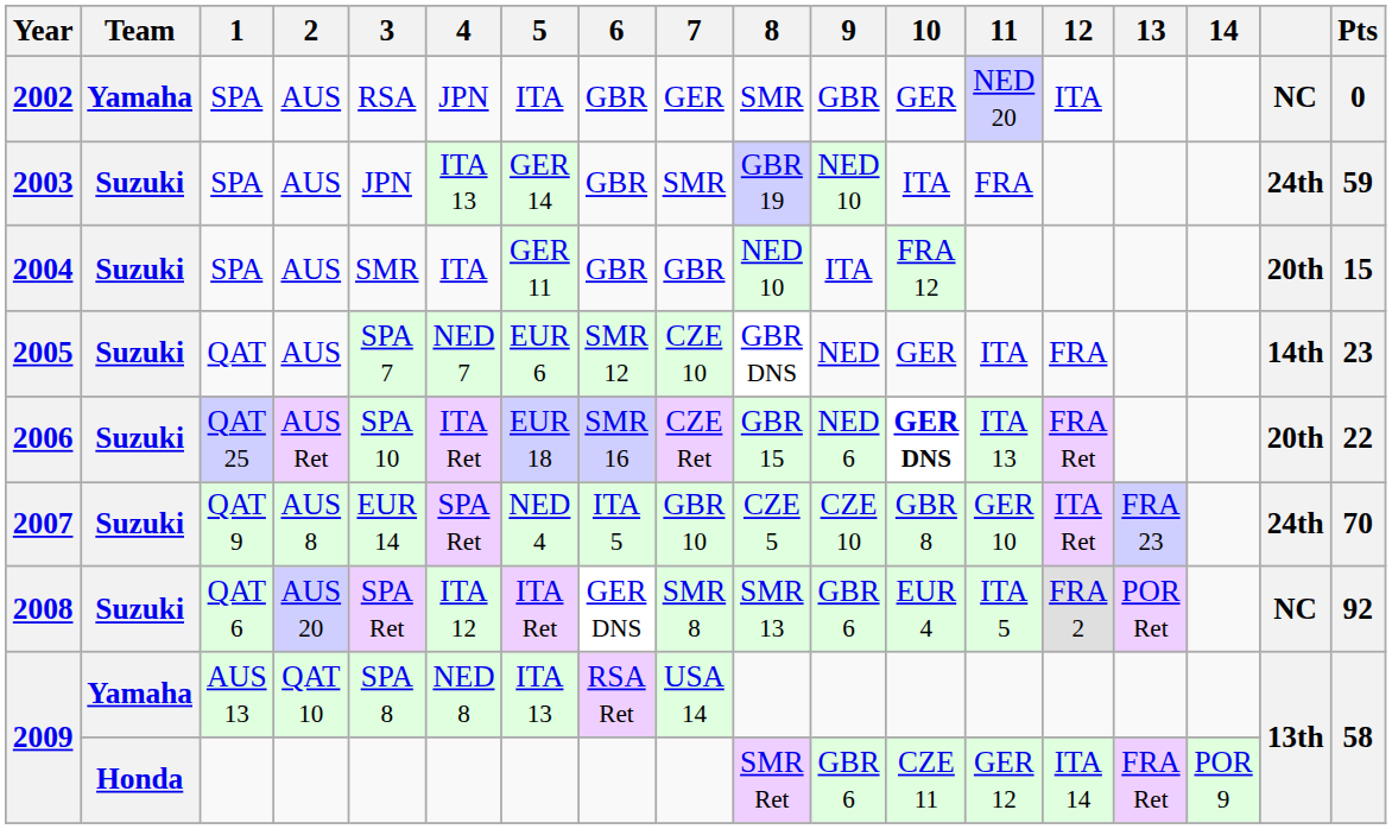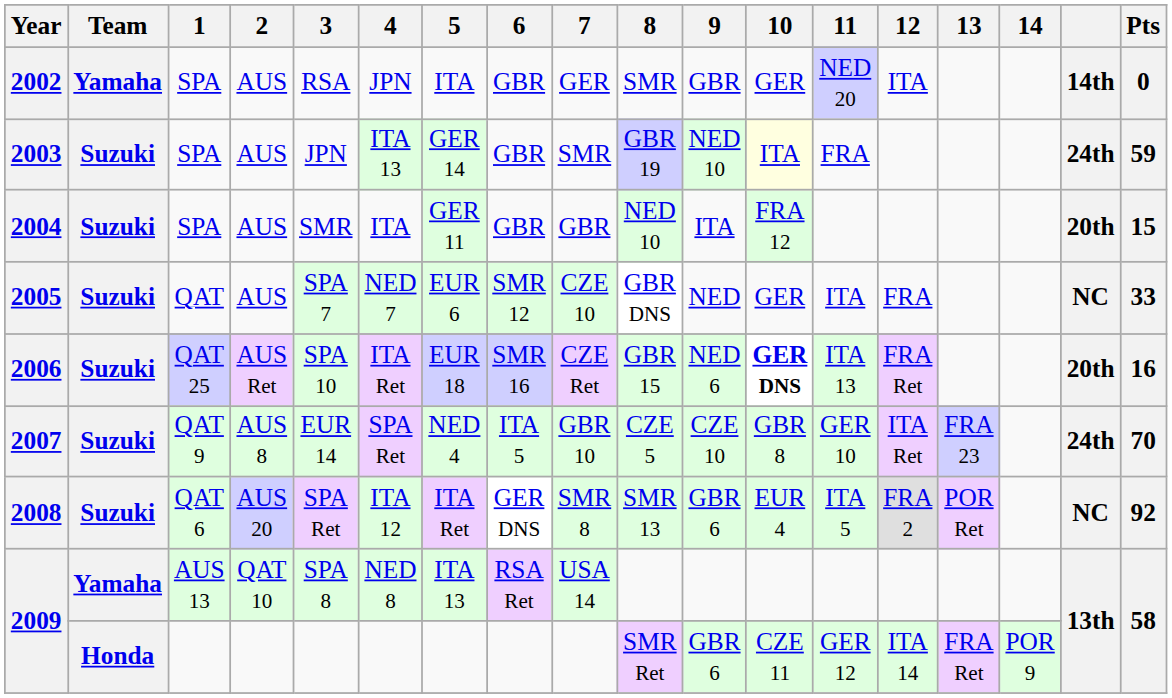2002 | column 17: NC -> 14th
2003 | 10: no background -> lightyellow background
2005 | column 17: 14th -> NC
2005 | Pts: 23 -> 33
2006 | Pts: 22 -> 16
